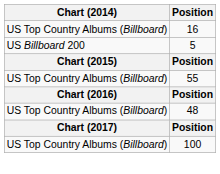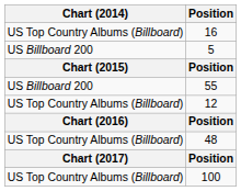55 | Chart (2014): US Top Country Albums (Billboard) -> US Billboard 200
+ row: US Top Country Albums (Billboard) | 12
